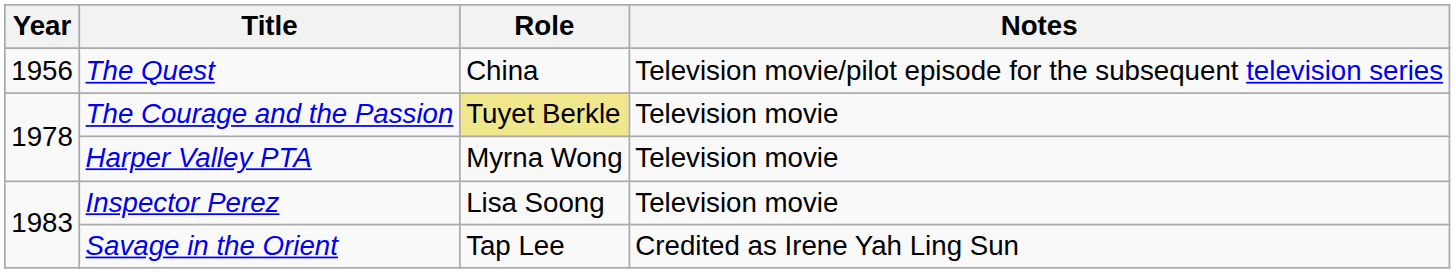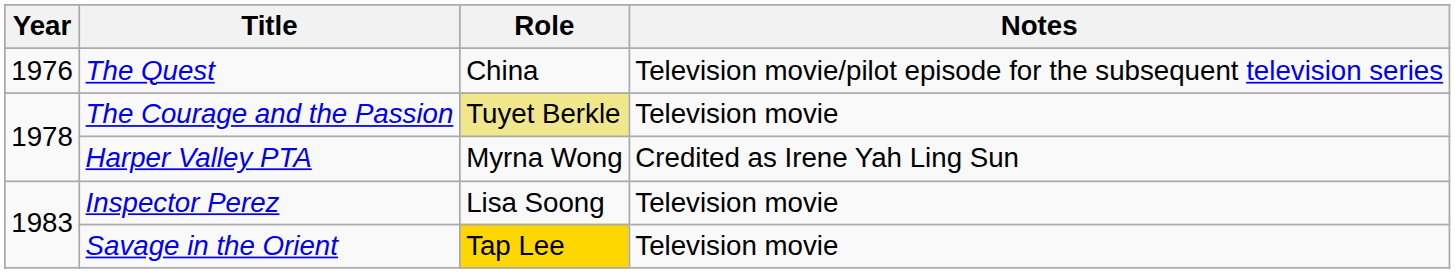The Quest | Year: 1956 -> 1976
Harper Valley PTA | Notes: Television movie -> Credited as Irene Yah Ling Sun
Savage in the Orient | Role: no background -> gold background
Savage in the Orient | Notes: Credited as Irene Yah Ling Sun -> Television movie
